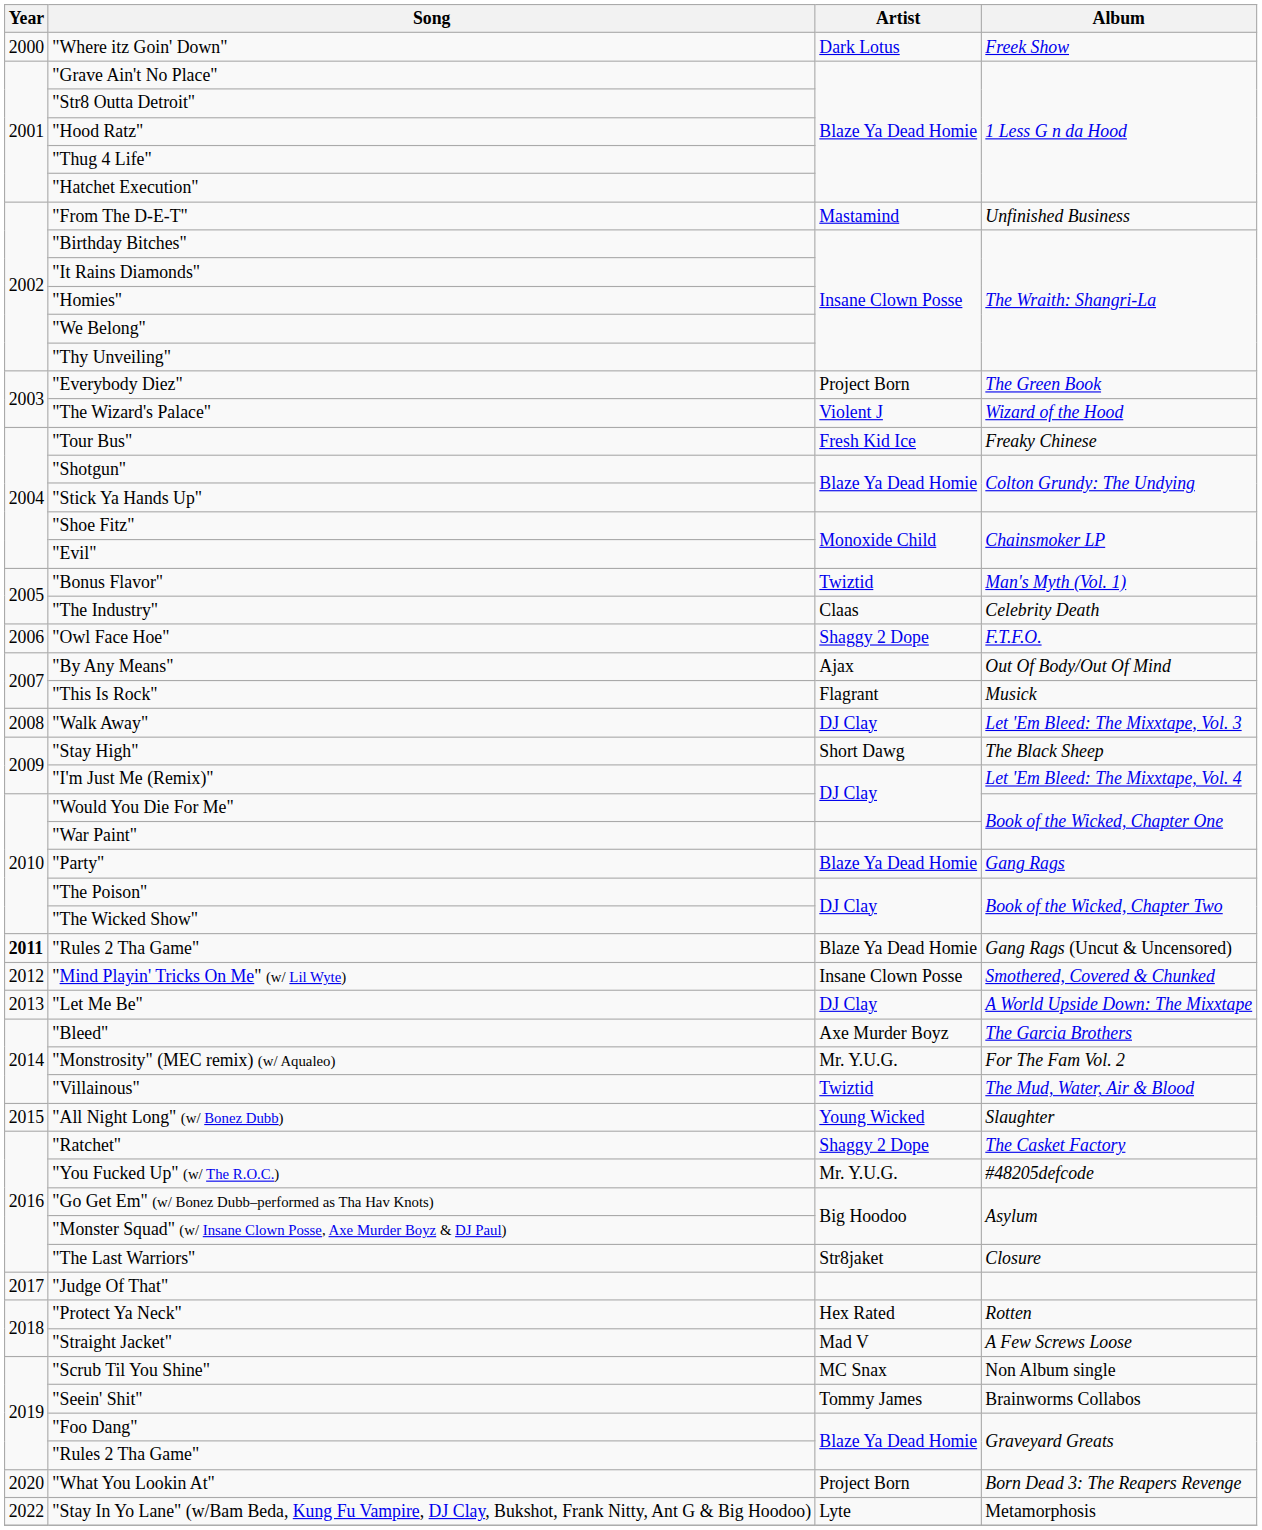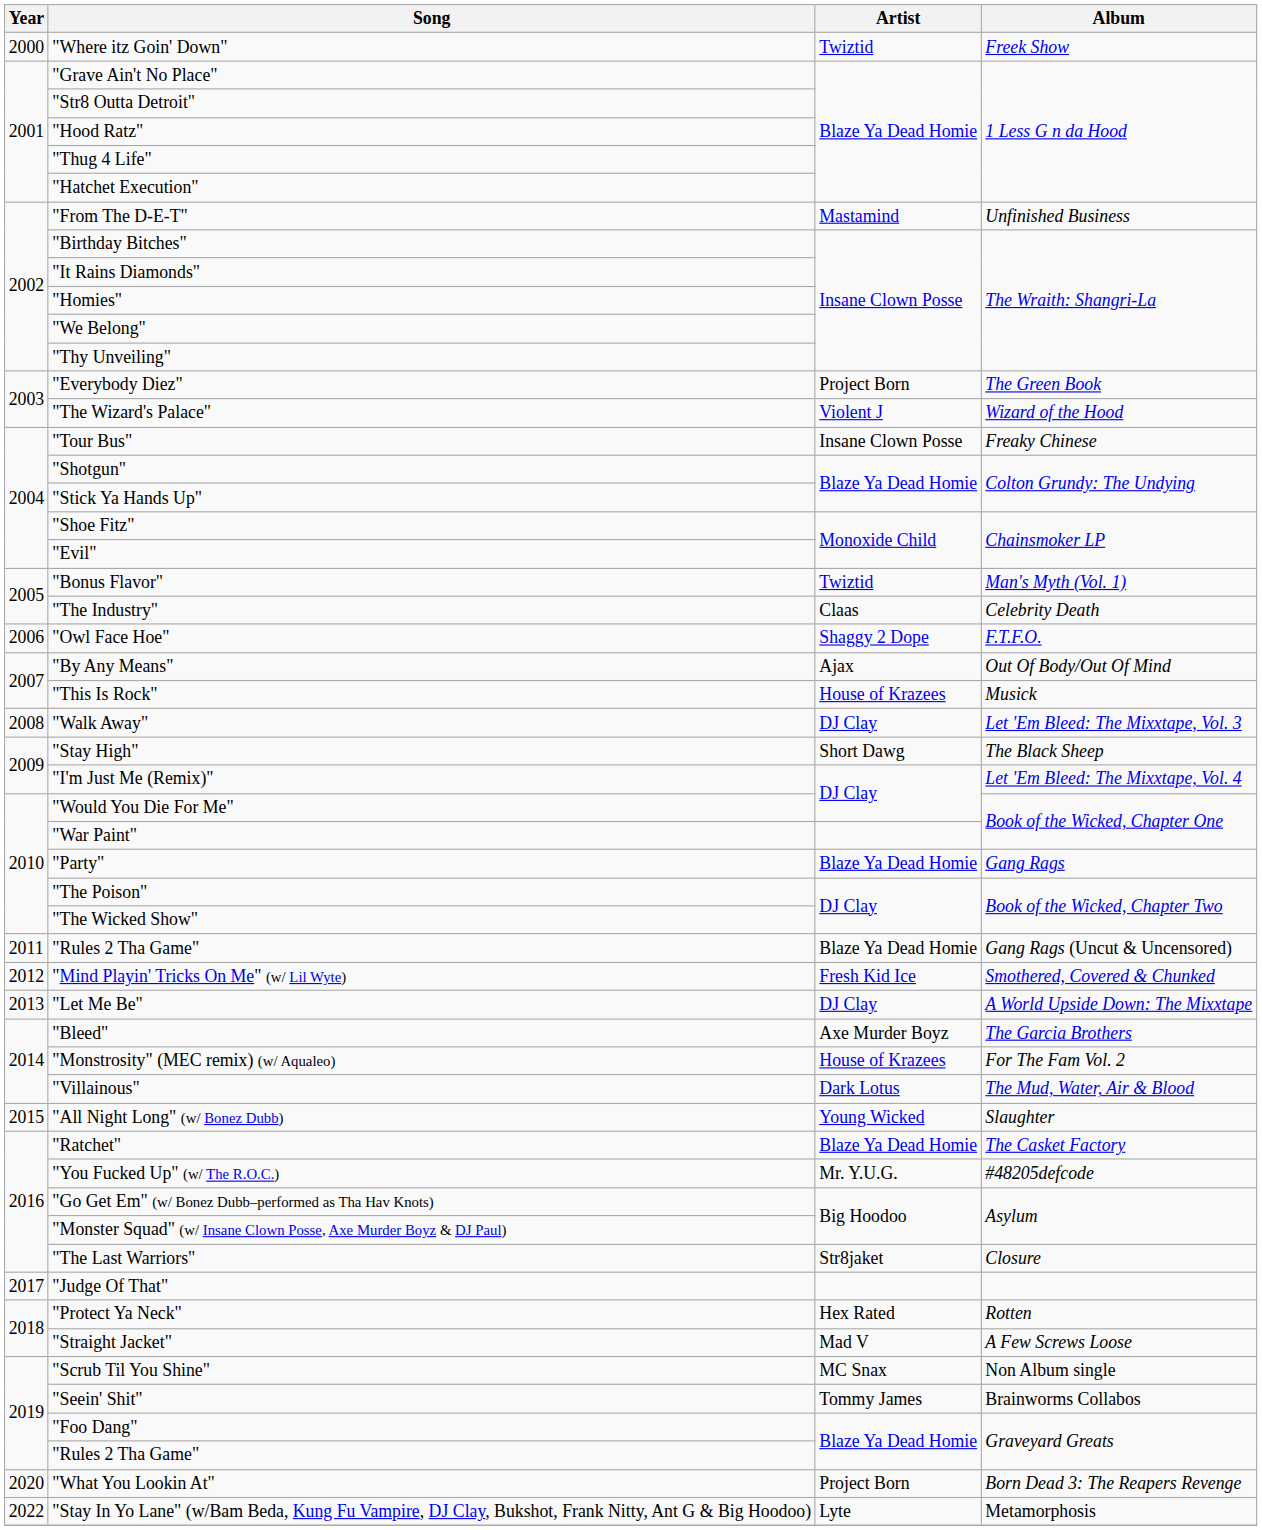"Where itz Goin' Down" | Artist: Dark Lotus -> Twiztid
"Tour Bus" | Artist: Fresh Kid Ice -> Insane Clown Posse
"This Is Rock" | Artist: Flagrant -> House of Krazees
"Rules 2 Tha Game" / Gang Rags (Uncut & Uncensored) | Year: bold -> normal
"Mind Playin' Tricks On Me" (w/ Lil Wyte) | Artist: Insane Clown Posse -> Fresh Kid Ice
"Monstrosity" (MEC remix) (w/ Aqualeo) | Artist: Mr. Y.U.G. -> House of Krazees
"Villainous" | Artist: Twiztid -> Dark Lotus
"Ratchet" | Artist: Shaggy 2 Dope -> Blaze Ya Dead Homie
